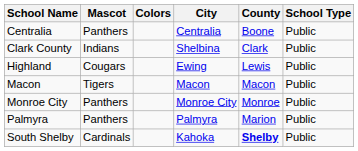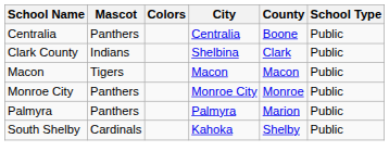- row: Highland | Cougars | Ewing | Lewis | Public
South Shelby | County: bold -> normal
